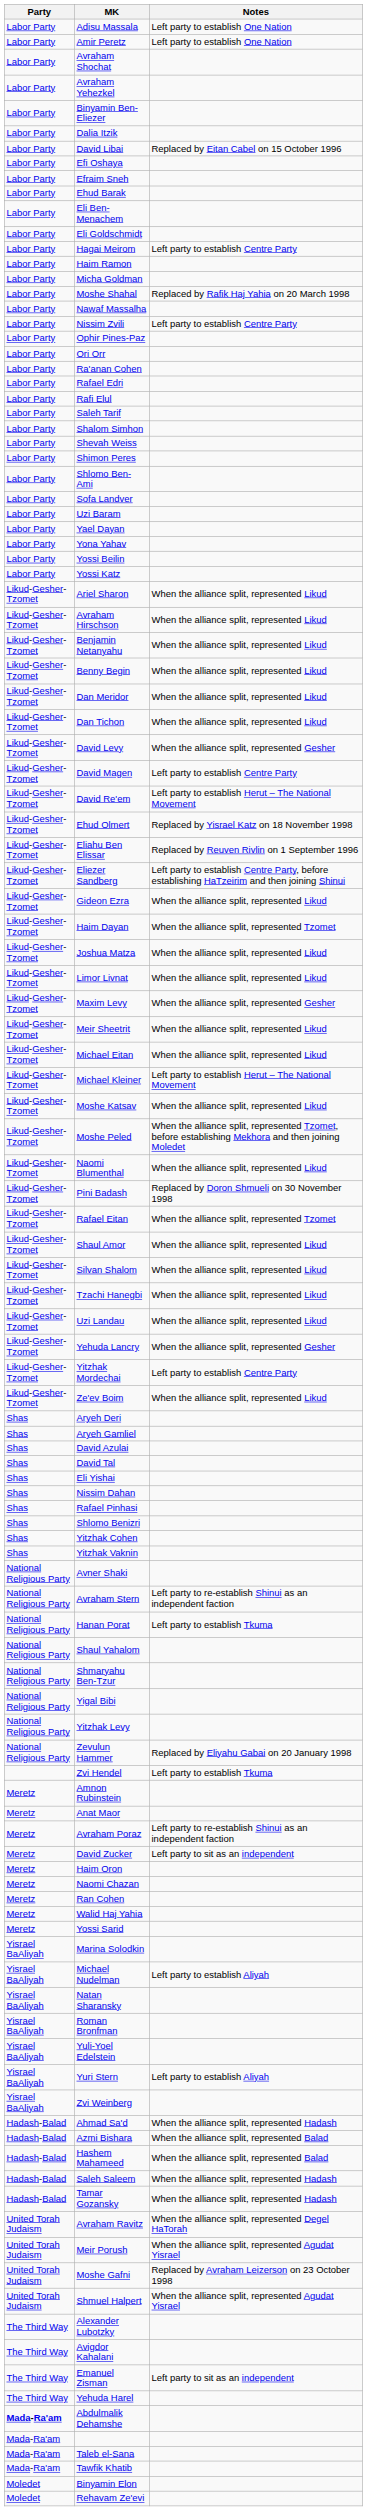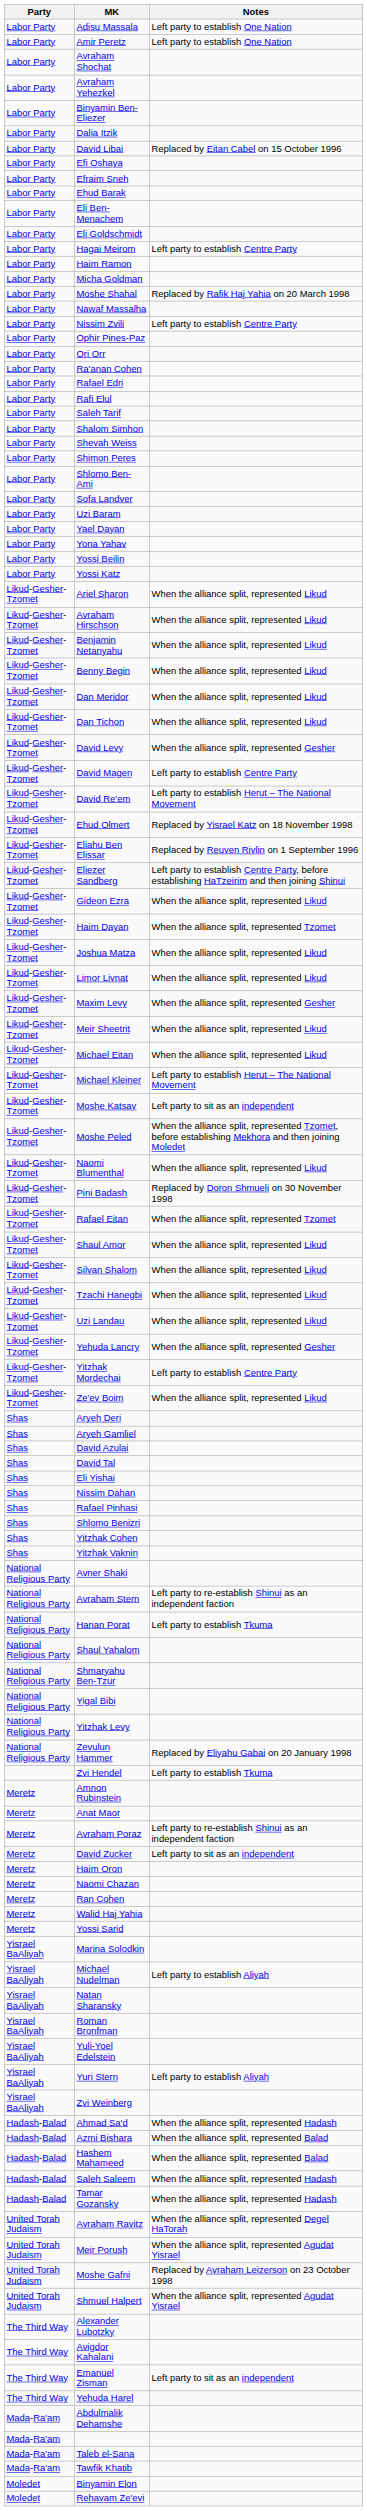Moshe Katsav | Notes: When the alliance split, represented Likud -> Left party to sit as an independent
Abdulmalik Dehamshe | Party: bold -> normal
